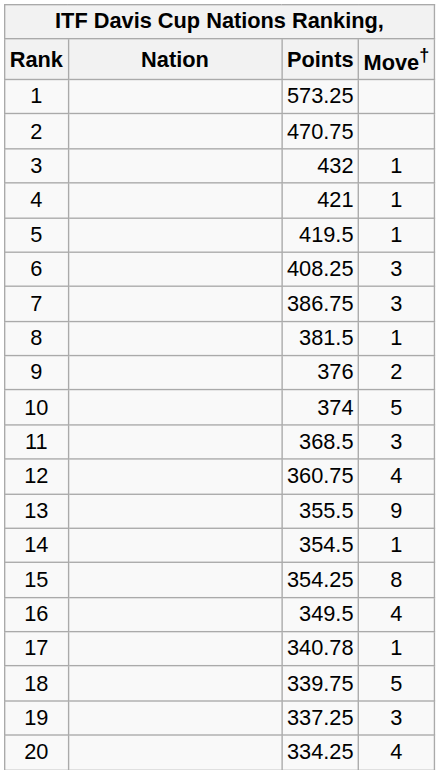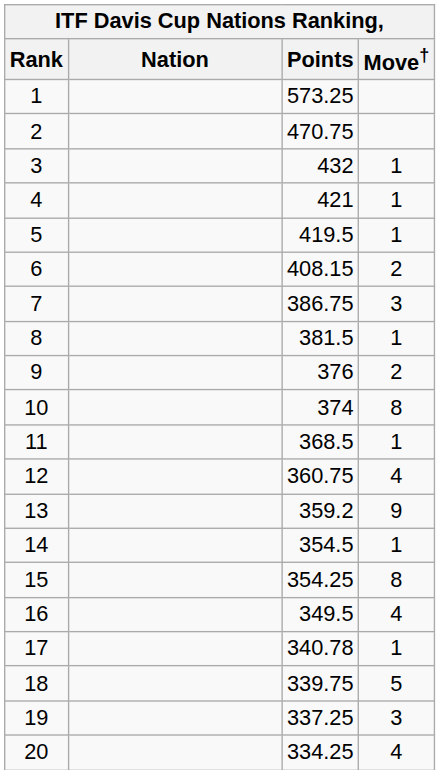6 | Points: 408.25 -> 408.15
6 | Move†: 3 -> 2
10 | Move†: 5 -> 8
11 | Move†: 3 -> 1
13 | Points: 355.5 -> 359.2
